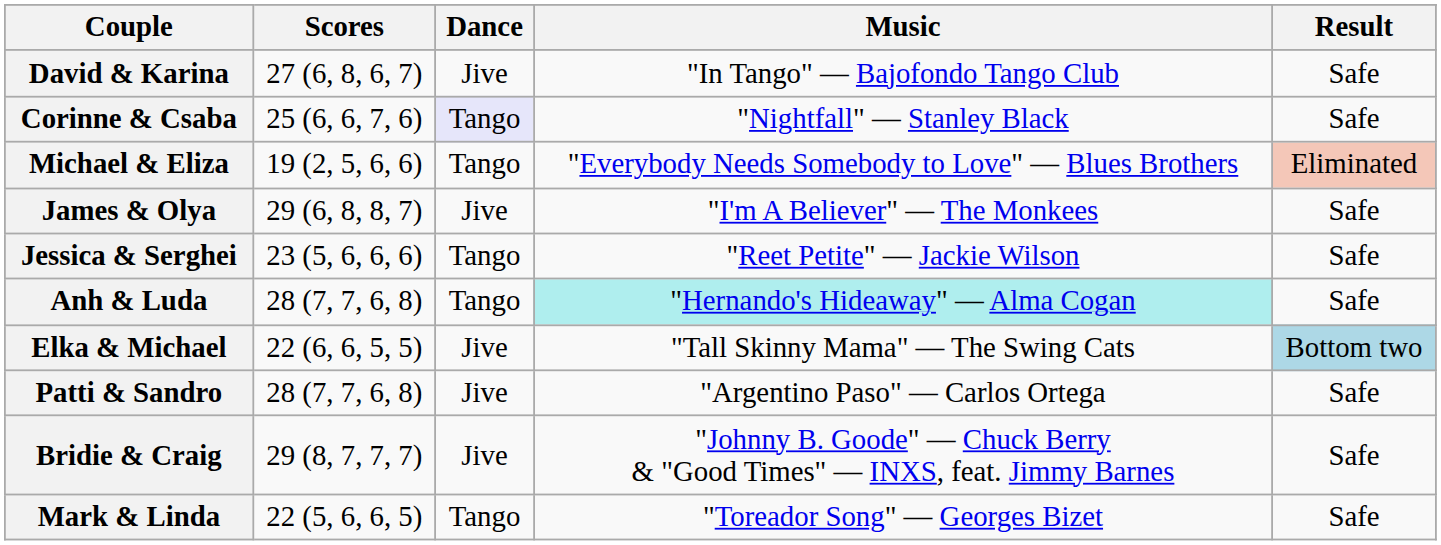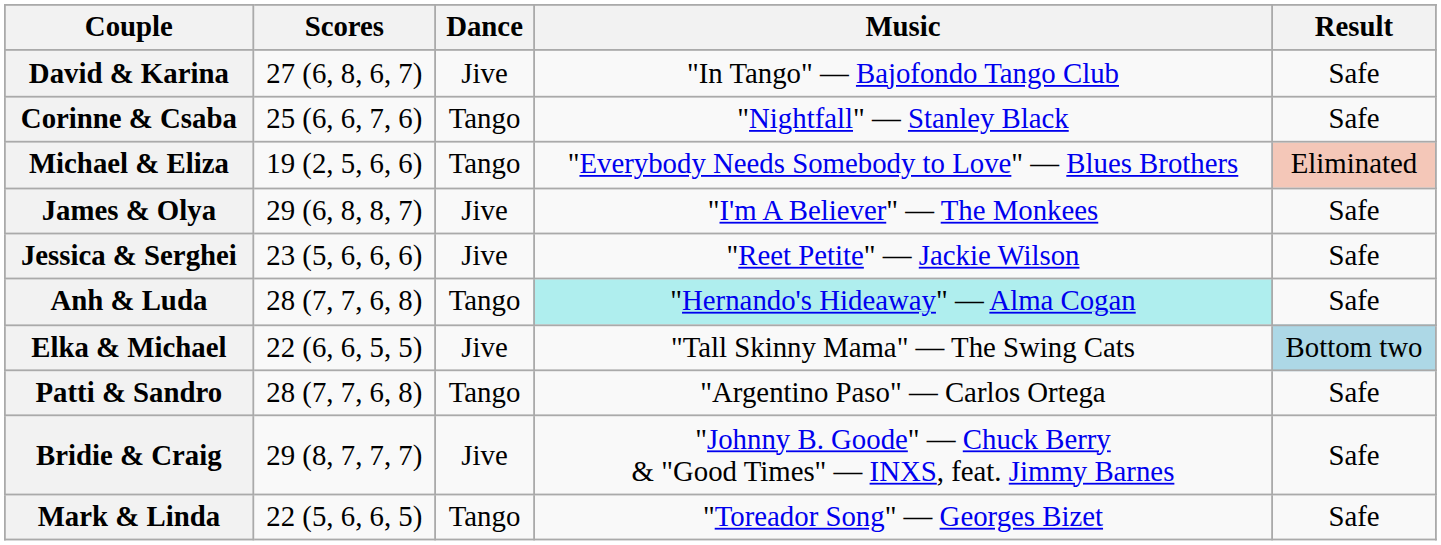Corinne & Csaba | Dance: lavender background -> no background
Jessica & Serghei | Dance: Tango -> Jive
Patti & Sandro | Dance: Jive -> Tango
